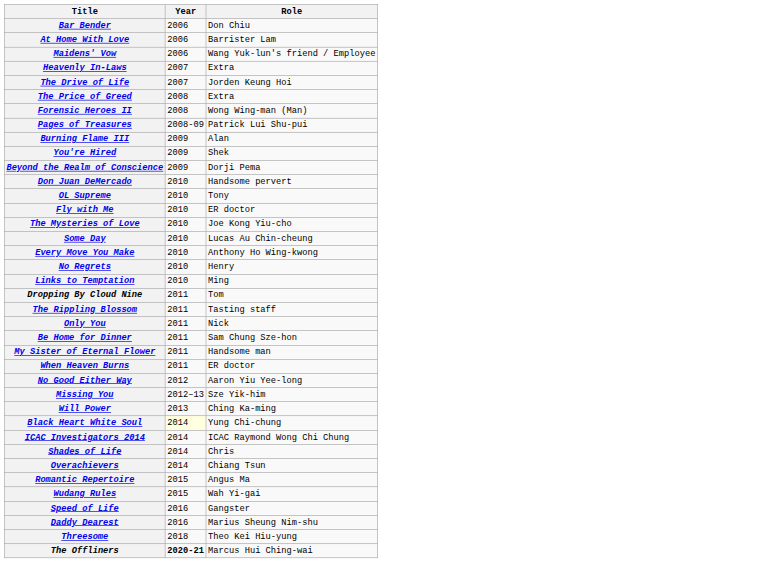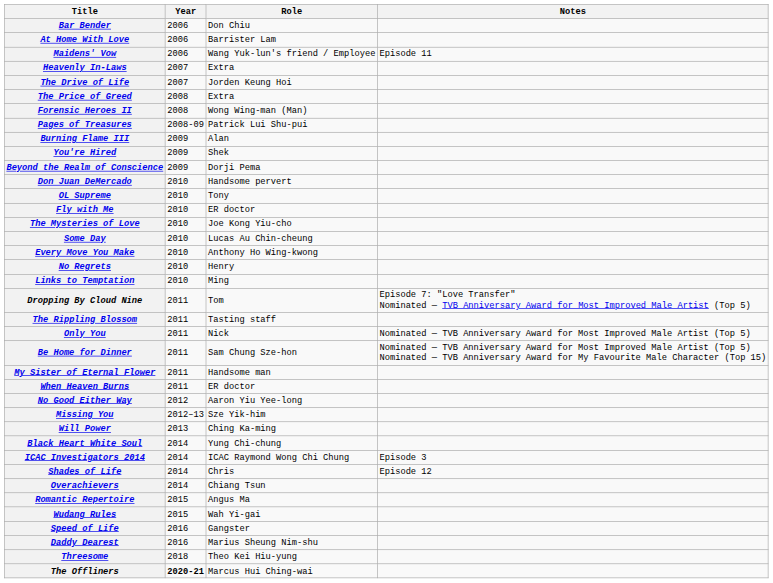+ column: Notes | Episode 11 | Episode 7: "Love Transfer" Nominated — TVB Anniversary Award for Most Improved Male Artist (Top 5) | Nominated — TVB Anniversary Award for Most Improved Male Artist (Top 5) | Nominated — TVB Anniversary Award for Most Improved Male Artist (Top 5) Nominated — TVB Anniversary Award for My Favourite Male Character (Top 15) | Episode 3 | Episode 12
Black Heart White Soul | Year: lightyellow background -> no background
